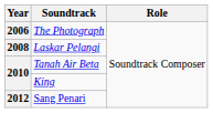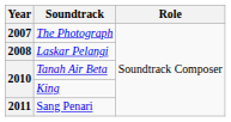The Photograph | Year: 2006 -> 2007
Sang Penari | Year: 2012 -> 2011
